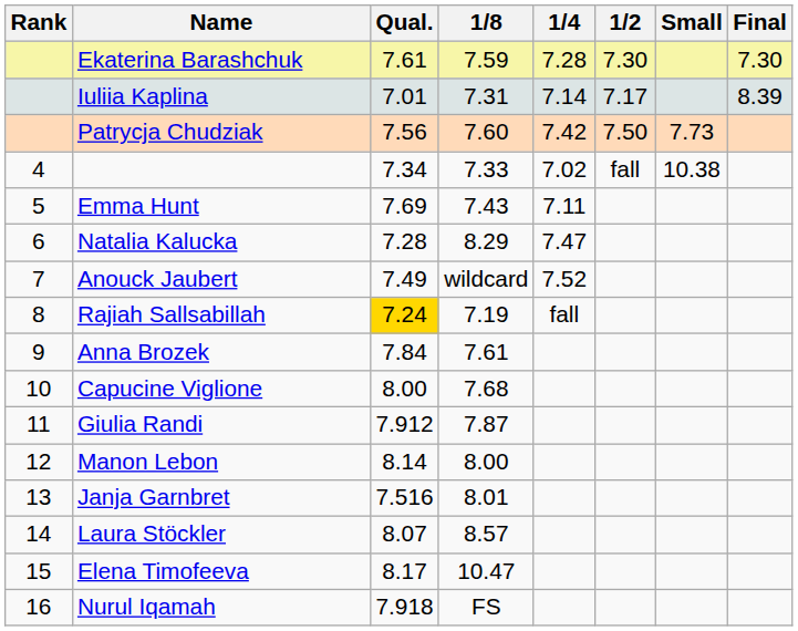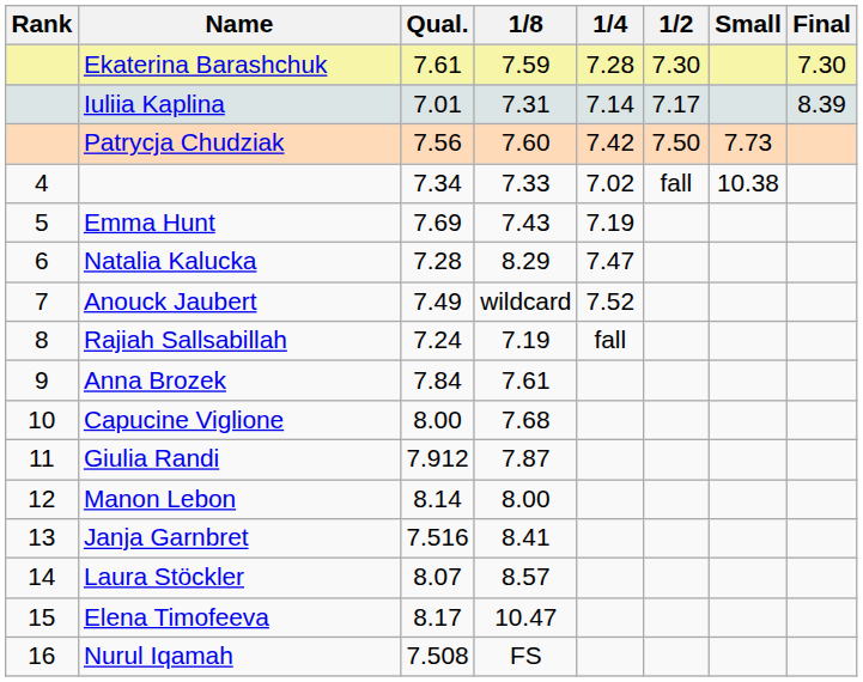Emma Hunt | 1/4: 7.11 -> 7.19
Rajiah Sallsabillah | Qual.: gold background -> no background
Janja Garnbret | 1/8: 8.01 -> 8.41
Nurul Iqamah | Qual.: 7.918 -> 7.508
